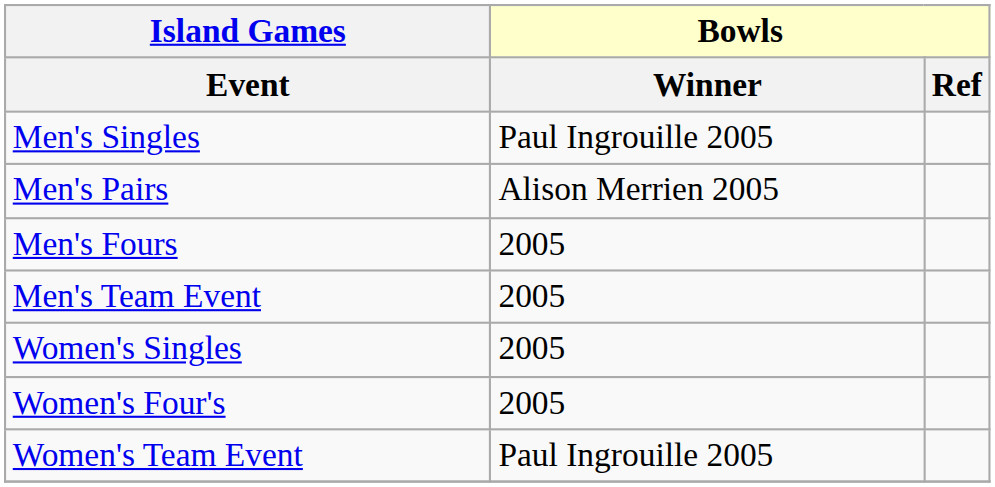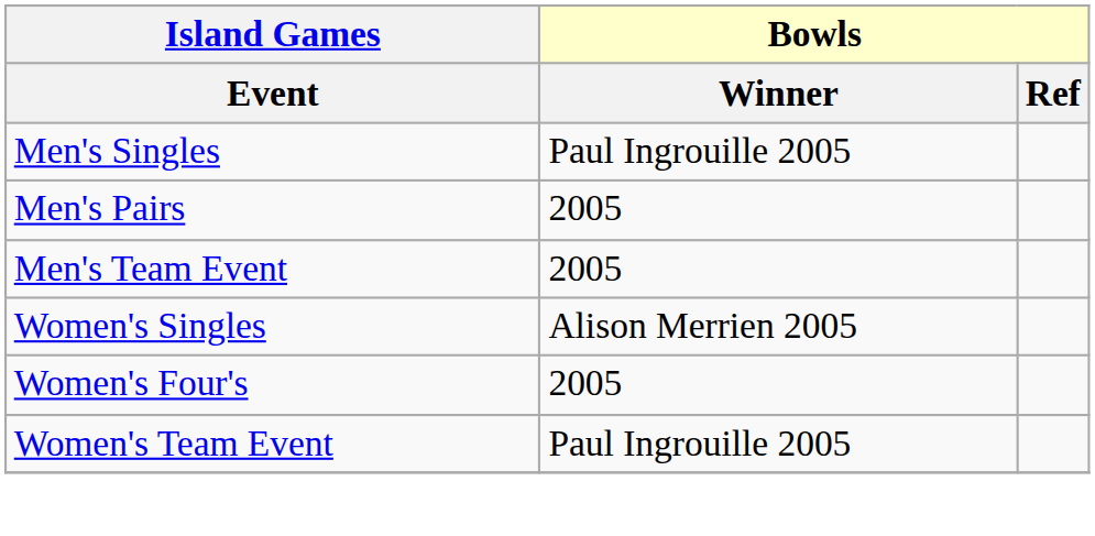Men's Pairs | Bowls / Winner: Alison Merrien 2005 -> 2005
- row: Men's Fours | 2005
Women's Singles | Bowls / Winner: 2005 -> Alison Merrien 2005
